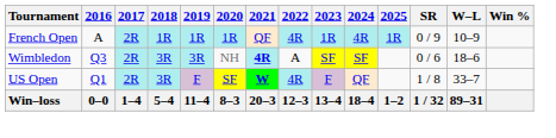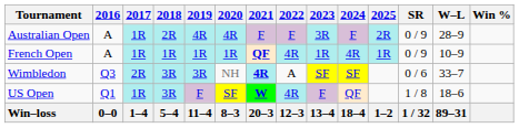+ row: Australian Open | A | 1R | 2R | 4R | 4R | F | F | 3R | F | 2R | 0 / 9 | 28–9
French Open | 2017: 2R -> 1R
French Open | 2021: normal -> bold
Wimbledon | W–L: 18–6 -> 33–7
US Open | 2017: 2R -> 1R
US Open | W–L: 33–7 -> 18–6
